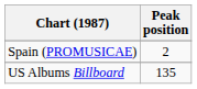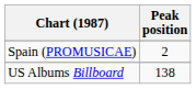US Albums Billboard | Peak position: 135 -> 138
